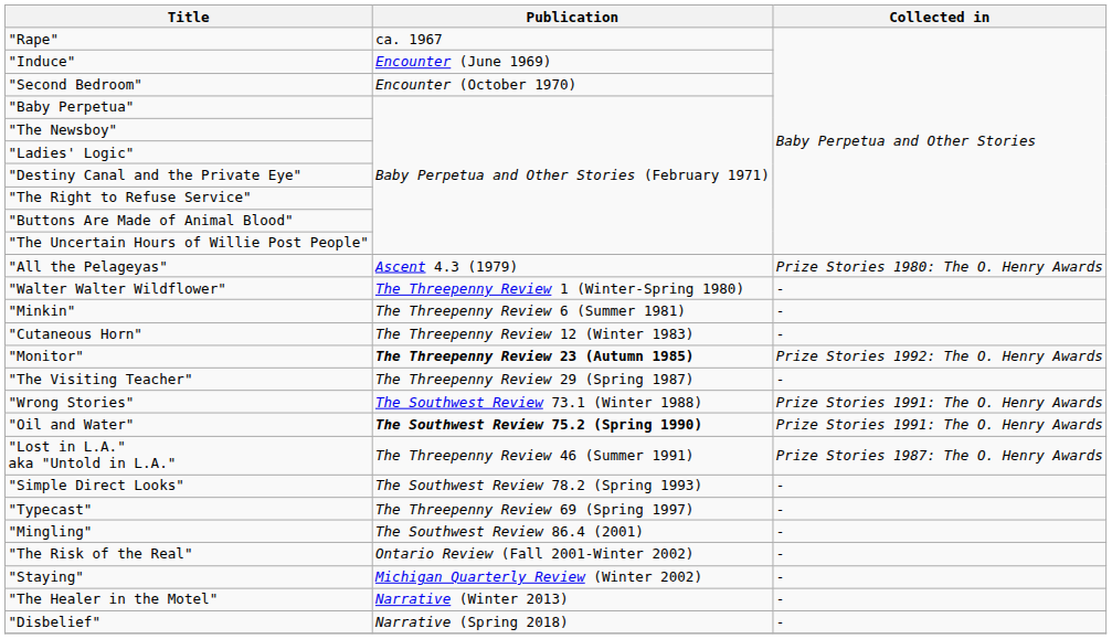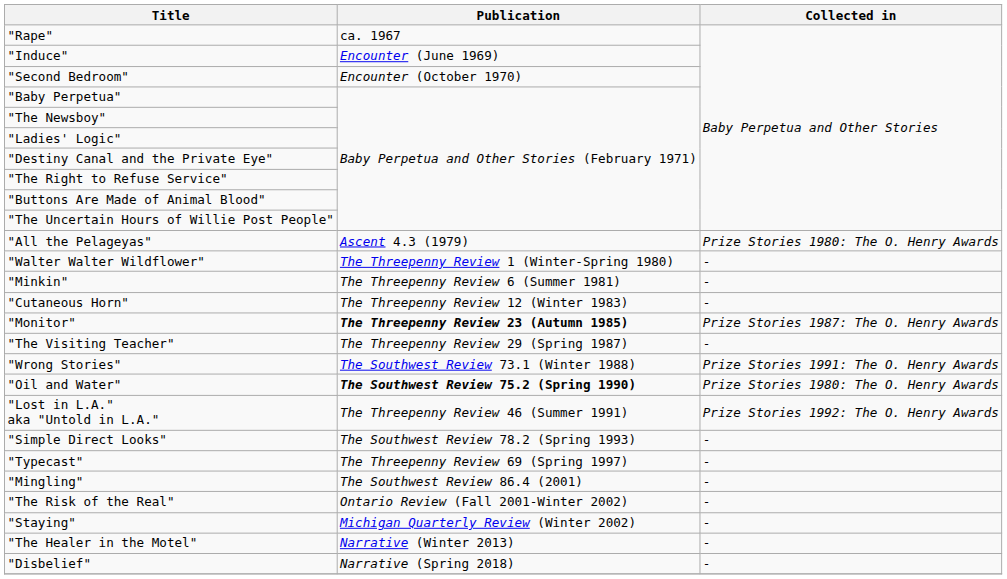"Monitor" | Collected in: Prize Stories 1992: The O. Henry Awards -> Prize Stories 1987: The O. Henry Awards
"Oil and Water" | Collected in: Prize Stories 1991: The O. Henry Awards -> Prize Stories 1980: The O. Henry Awards
"Lost in L.A." aka "Untold in L.A." | Collected in: Prize Stories 1987: The O. Henry Awards -> Prize Stories 1992: The O. Henry Awards
